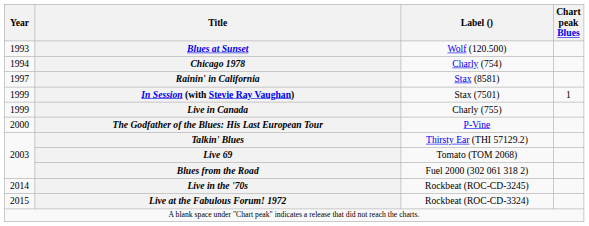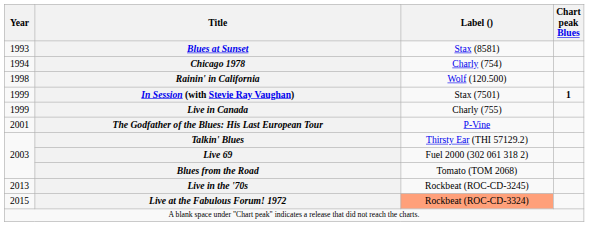Blues at Sunset | Label (): Wolf (120.500) -> Stax (8581)
Rainin' in California | Year: 1997 -> 1998
Rainin' in California | Label (): Stax (8581) -> Wolf (120.500)
In Session (with Stevie Ray Vaughan) | Chart peak Blues: normal -> bold
The Godfather of the Blues: His Last European Tour | Year: 2000 -> 2001
Live 69 | Label (): Tomato (TOM 2068) -> Fuel 2000 (302 061 318 2)
Blues from the Road | Label (): Fuel 2000 (302 061 318 2) -> Tomato (TOM 2068)
Live in the '70s | Year: 2014 -> 2013
Live at the Fabulous Forum! 1972 | Label (): no background -> lightsalmon background
